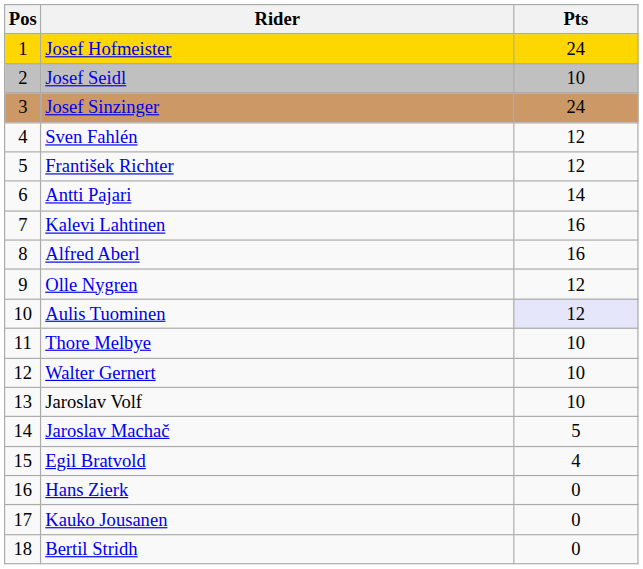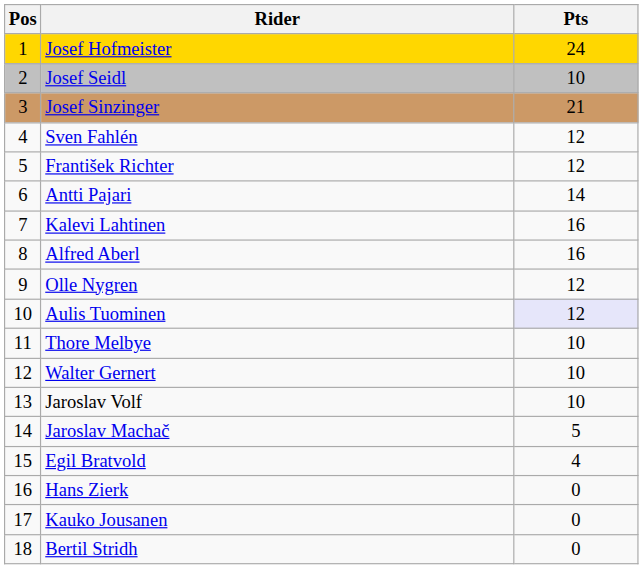Josef Sinzinger | Pts: 24 -> 21
